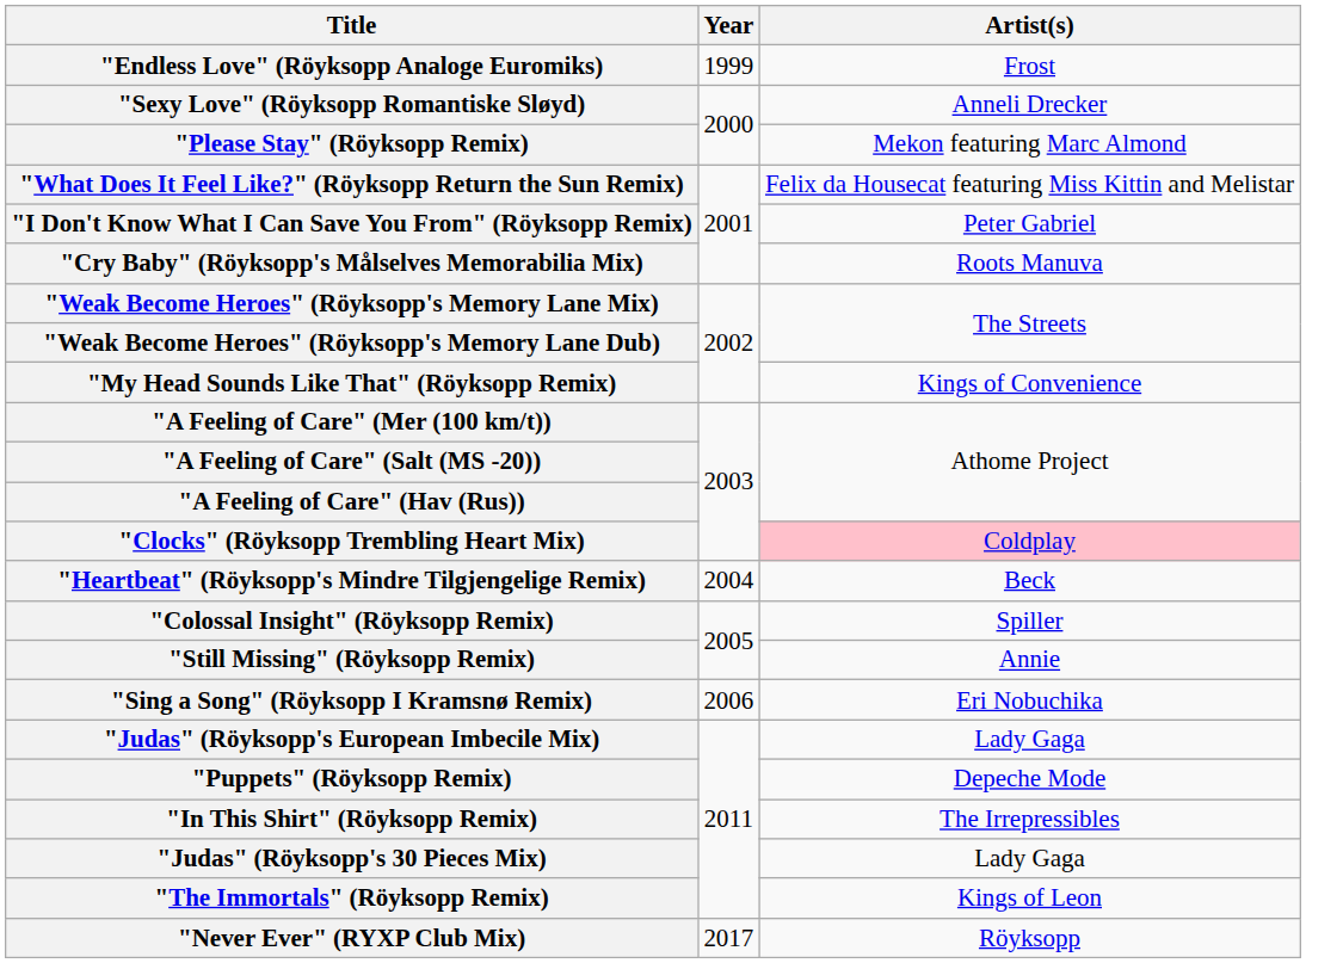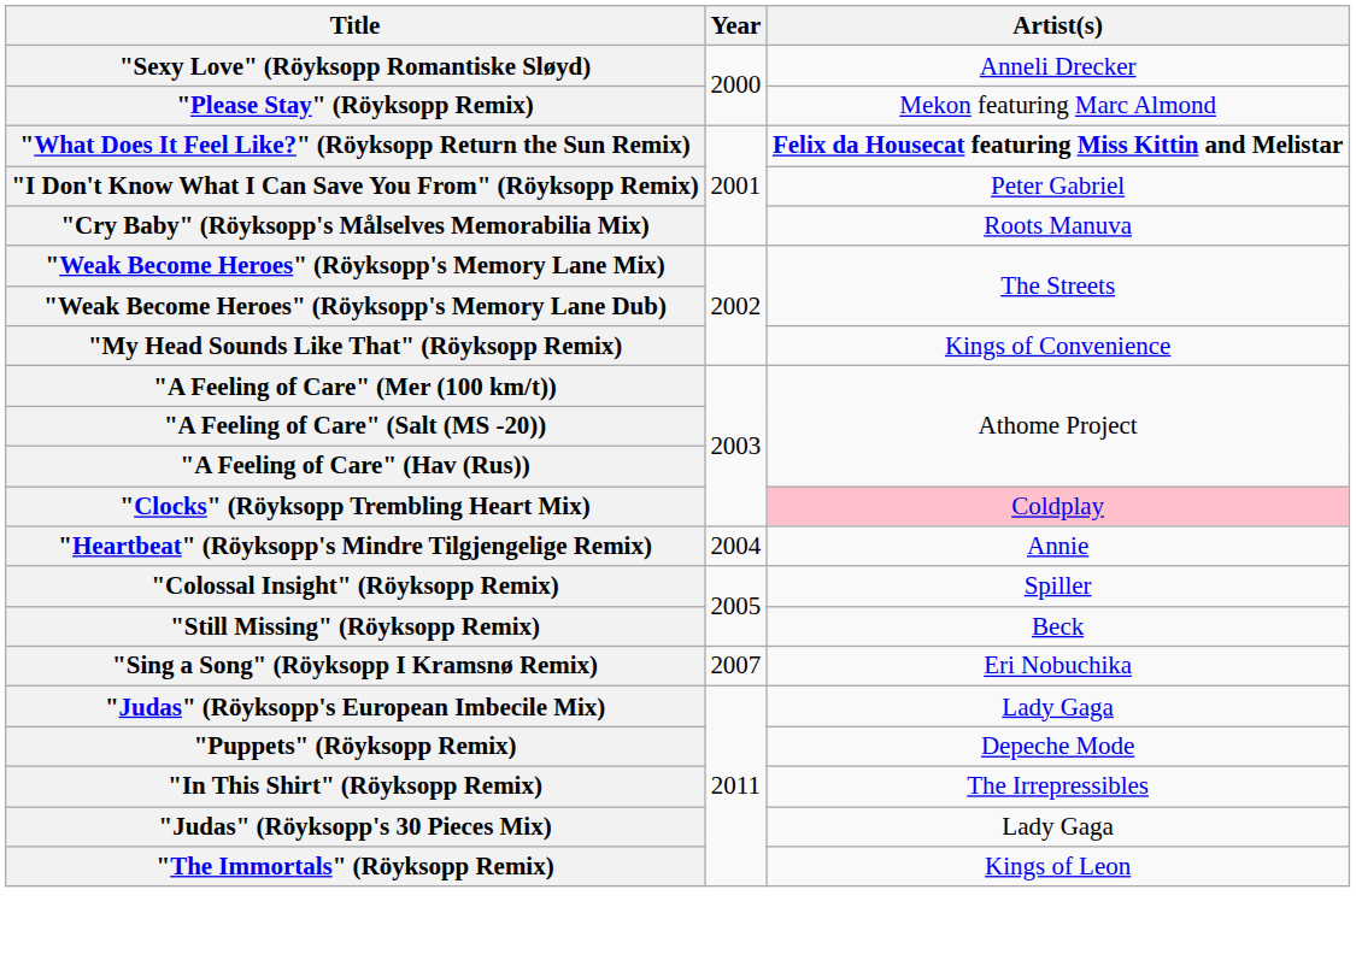- row: "Endless Love" (Röyksopp Analoge Euromiks) | 1999 | Frost
"What Does It Feel Like?" (Röyksopp Return the Sun Remix) | Artist(s): normal -> bold
"Heartbeat" (Röyksopp's Mindre Tilgjengelige Remix) | Artist(s): Beck -> Annie
"Still Missing" (Röyksopp Remix) | Artist(s): Annie -> Beck
"Sing a Song" (Röyksopp I Kramsnø Remix) | Year: 2006 -> 2007
- row: "Never Ever" (RYXP Club Mix) | 2017 | Röyksopp
